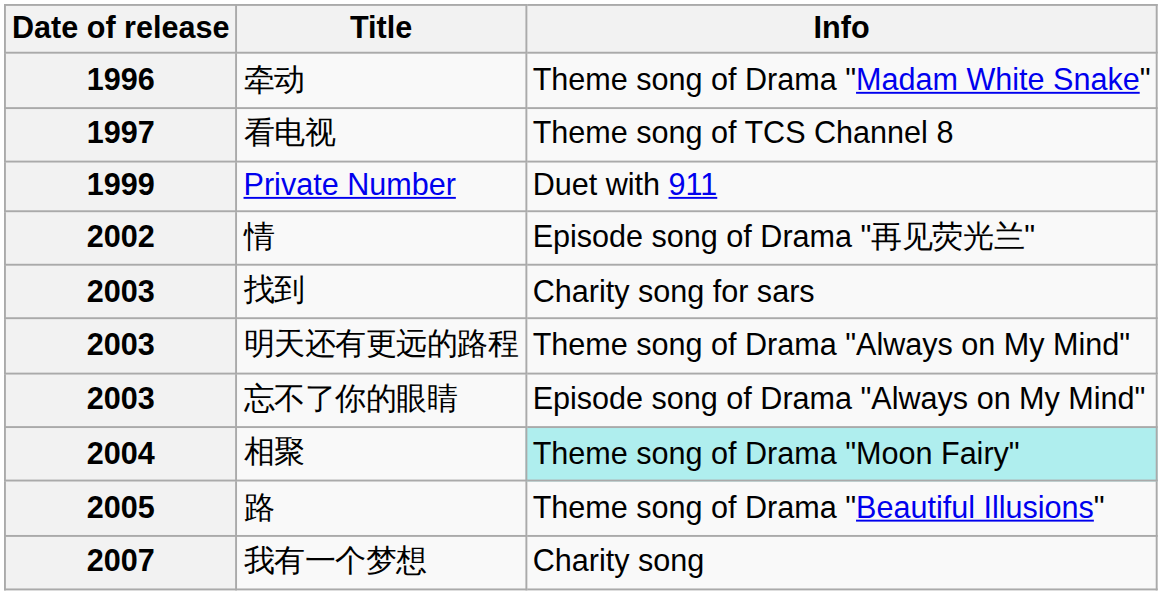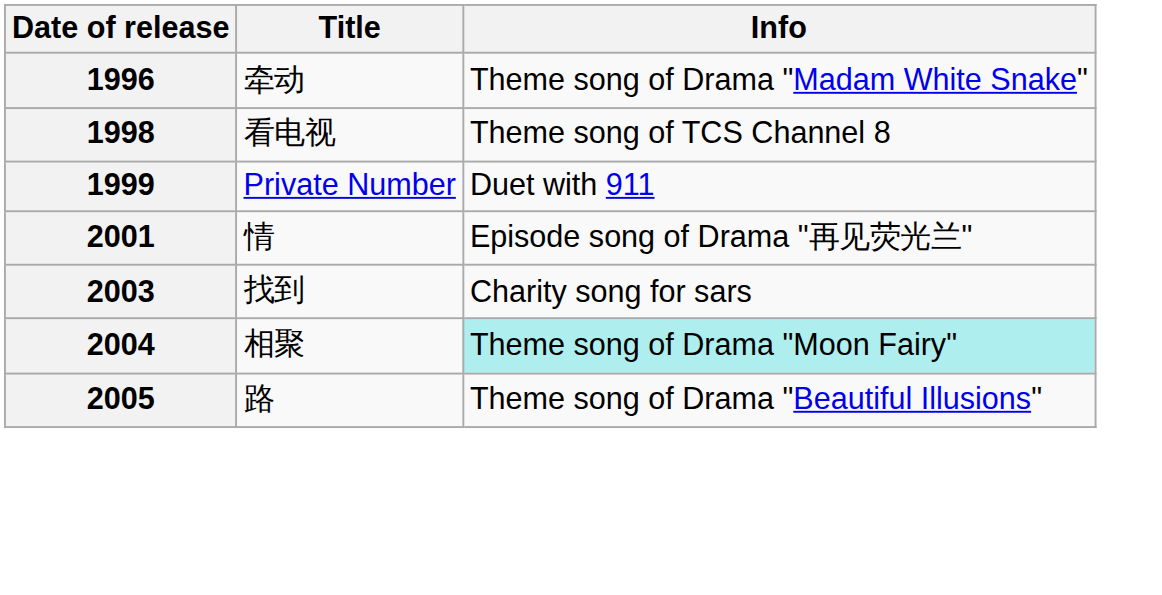看电视 | Date of release: 1997 -> 1998
情 | Date of release: 2002 -> 2001
- row: 2003 | 明天还有更远的路程 | Theme song of Drama "Always on My Mind"
- row: 2003 | 忘不了你的眼睛 | Episode song of Drama "Always on My Mind"
- row: 2007 | 我有一个梦想 | Charity song
